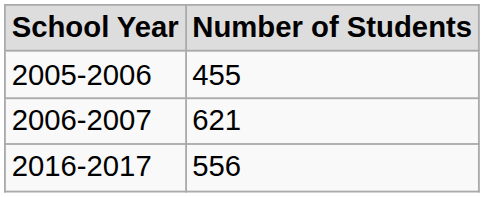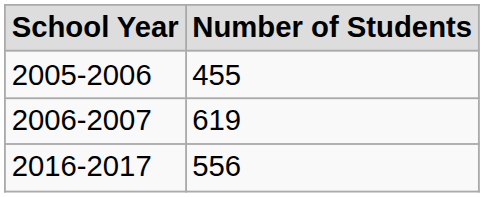2006-2007 | Number of Students: 621 -> 619
